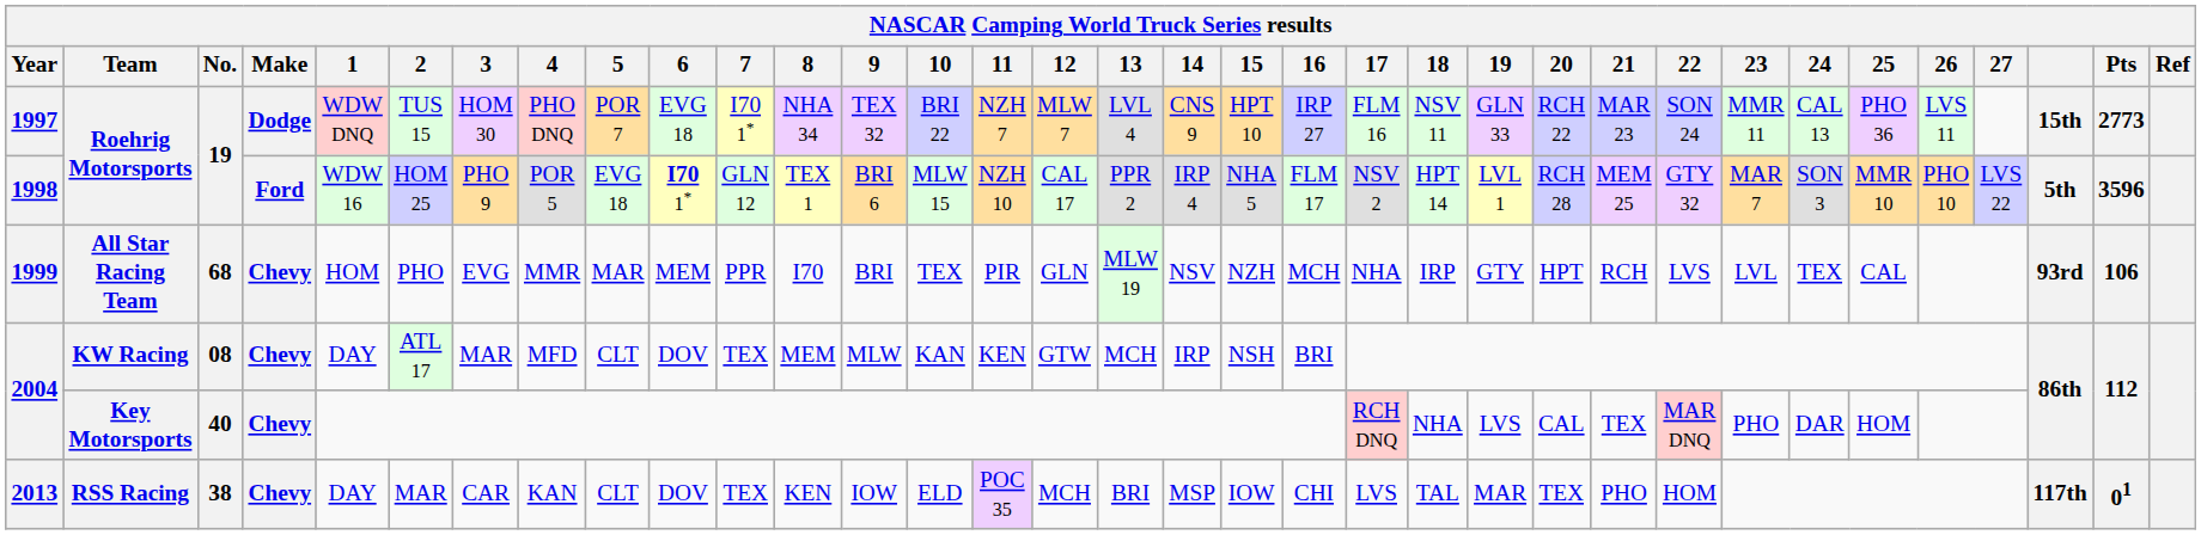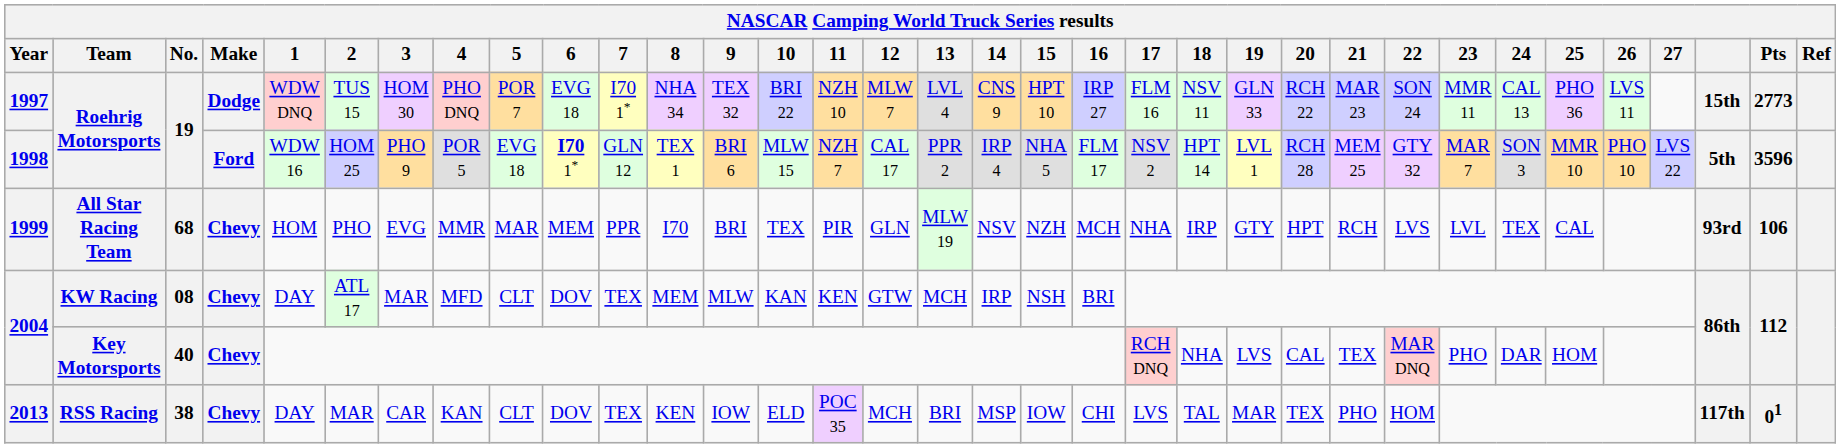1997 | 11: NZH 7 -> NZH 10
1998 | 11: NZH 10 -> NZH 7
